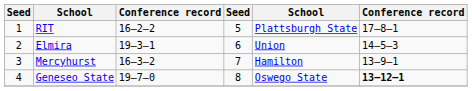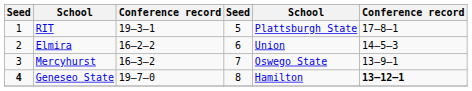RIT | column 3: 16–2–2 -> 19–3–1
Elmira | column 3: 19–3–1 -> 16–2–2
Mercyhurst | column 5: Hamilton -> Oswego State
Geneseo State | column 1: normal -> bold
Geneseo State | column 5: Oswego State -> Hamilton
